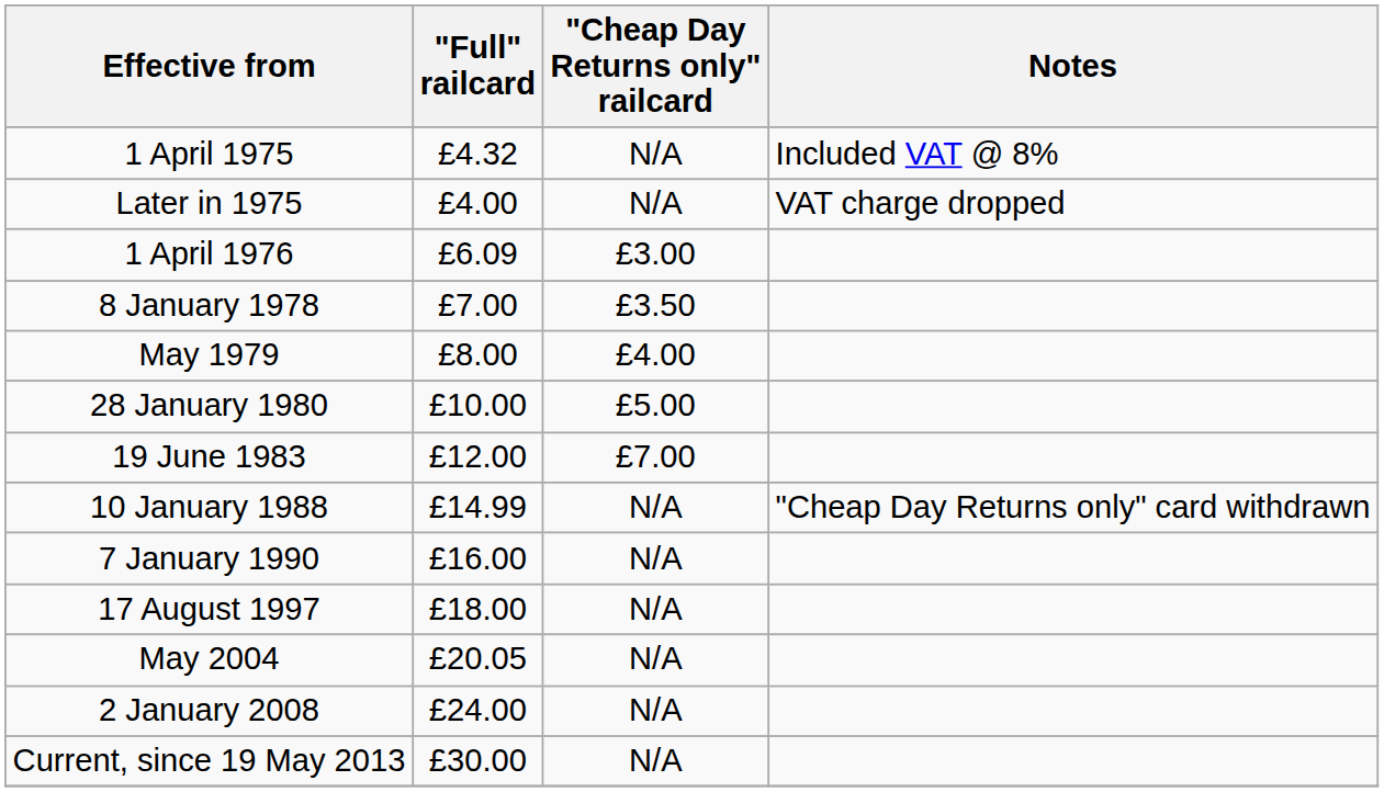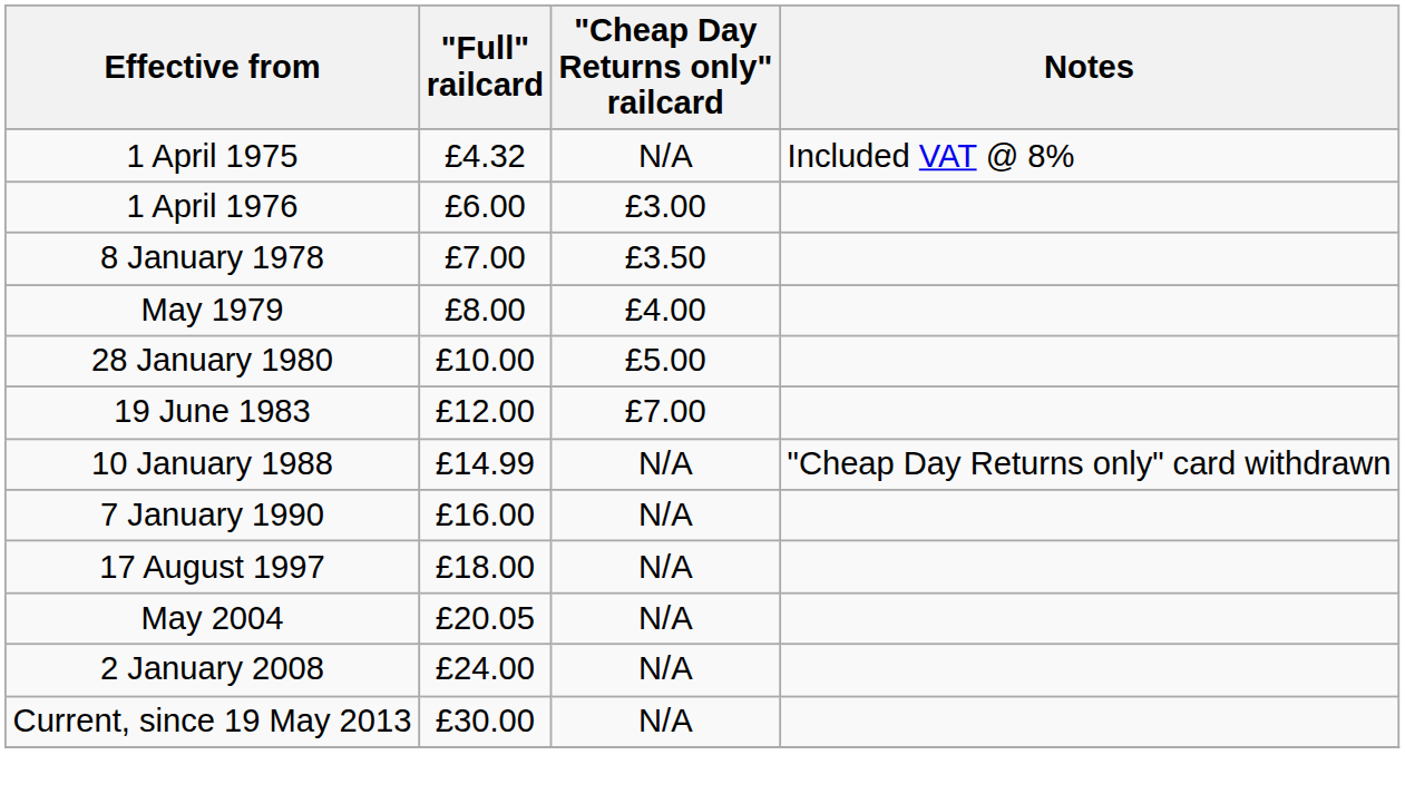- row: Later in 1975 | £4.00 | N/A | VAT charge dropped
1 April 1976 | "Full" railcard: £6.09 -> £6.00
